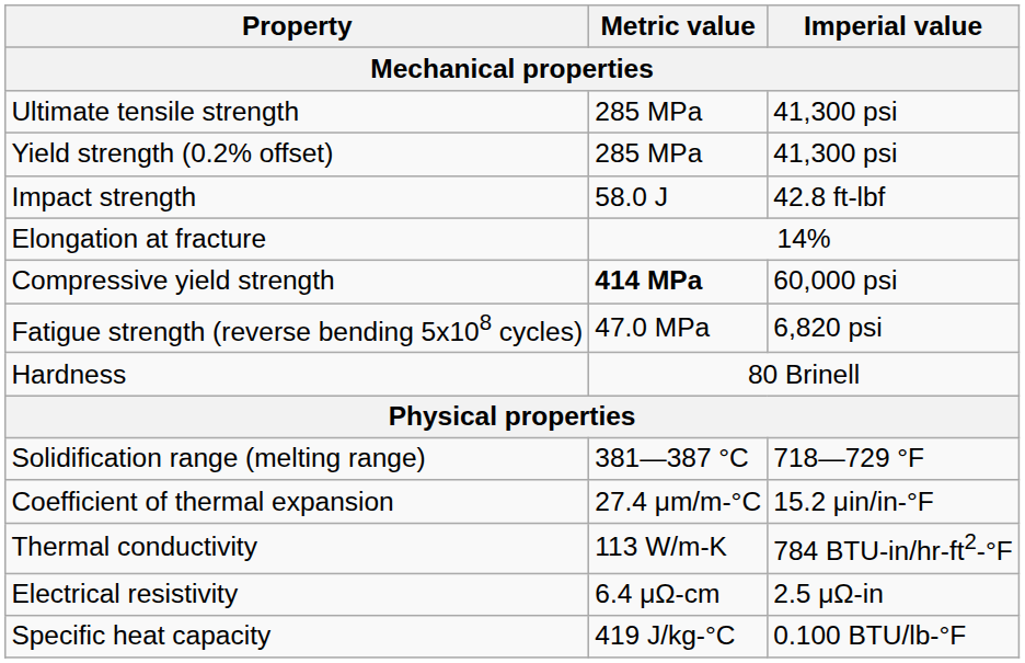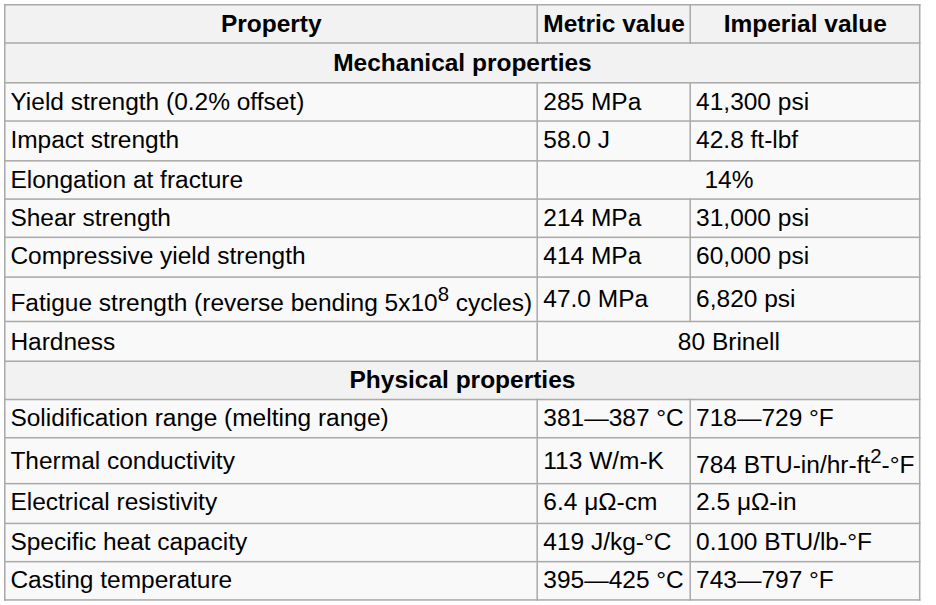- row: Ultimate tensile strength | 285 MPa | 41,300 psi
+ row: Shear strength | 214 MPa | 31,000 psi
Compressive yield strength | Metric value: bold -> normal
- row: Coefficient of thermal expansion | 27.4 μm/m-°C | 15.2 μin/in-°F
+ row: Casting temperature | 395—425 °C | 743—797 °F
